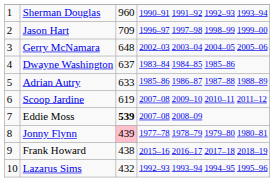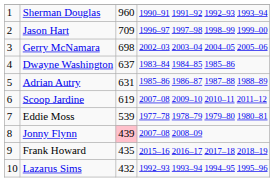Gerry McNamara | column 3: 648 -> 698
Adrian Autry | column 3: 633 -> 631
Eddie Moss | column 3: bold -> normal
Eddie Moss | column 4: 2007–08 2008–09 -> 1977–78 1978–79 1979–80 1980–81
Jonny Flynn | column 4: 1977–78 1978–79 1979–80 1980–81 -> 2007–08 2008–09
Frank Howard | column 3: 438 -> 435
